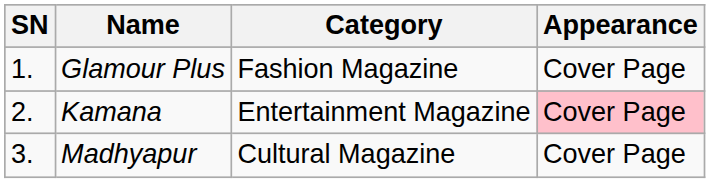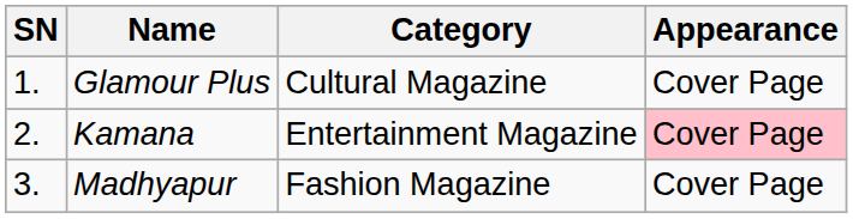Glamour Plus | Category: Fashion Magazine -> Cultural Magazine
Madhyapur | Category: Cultural Magazine -> Fashion Magazine
